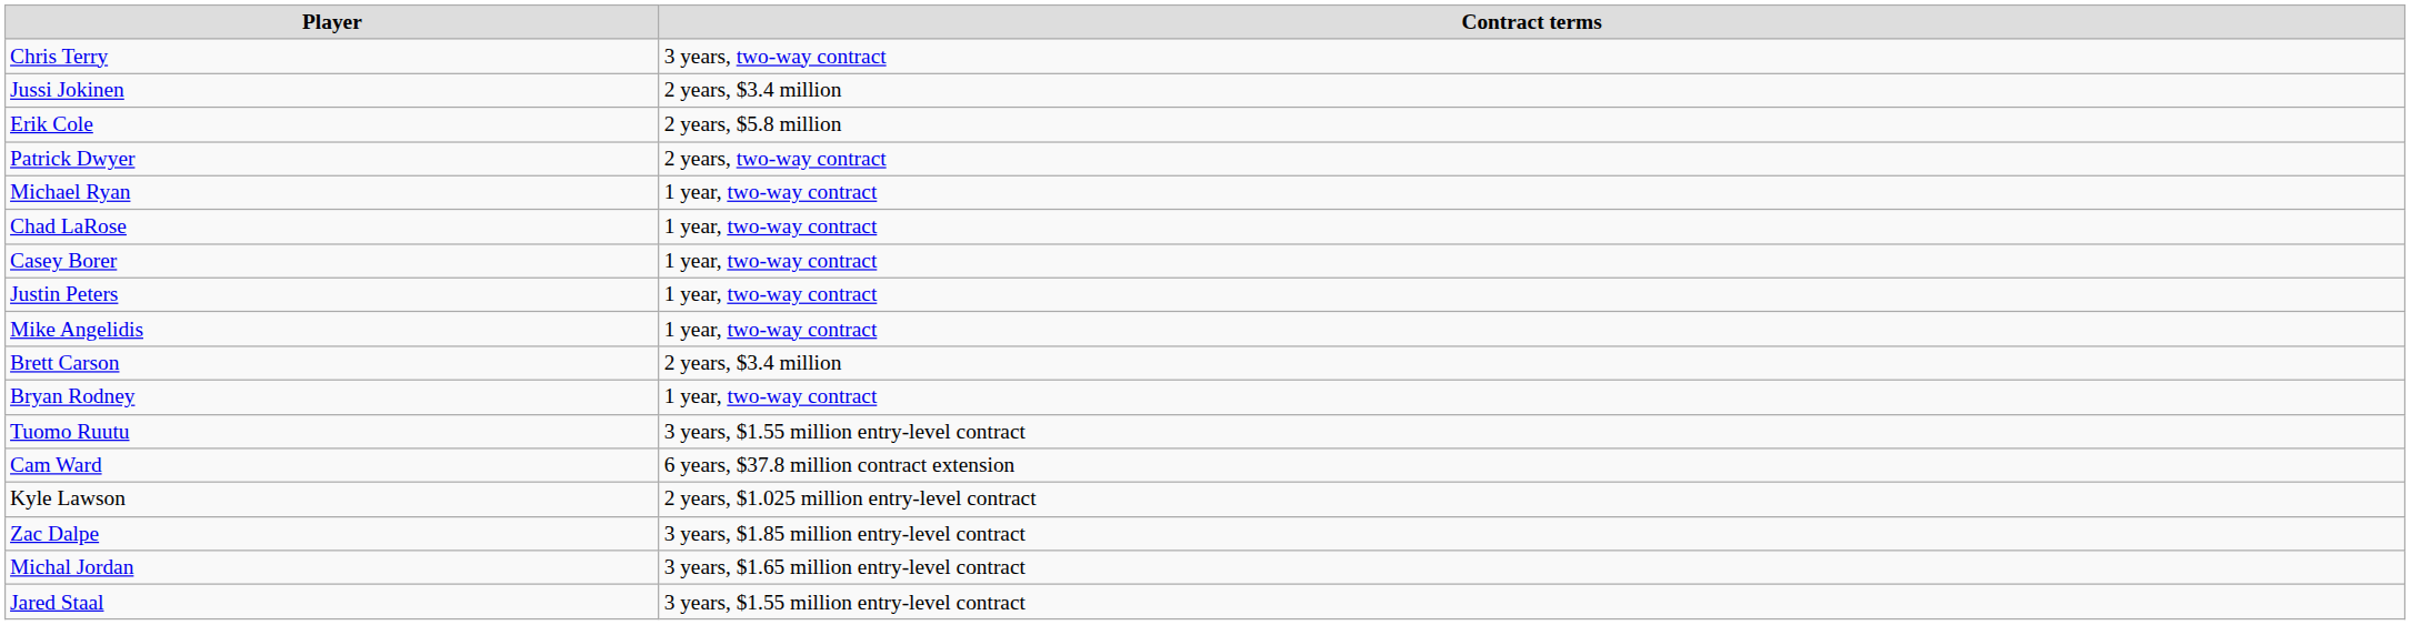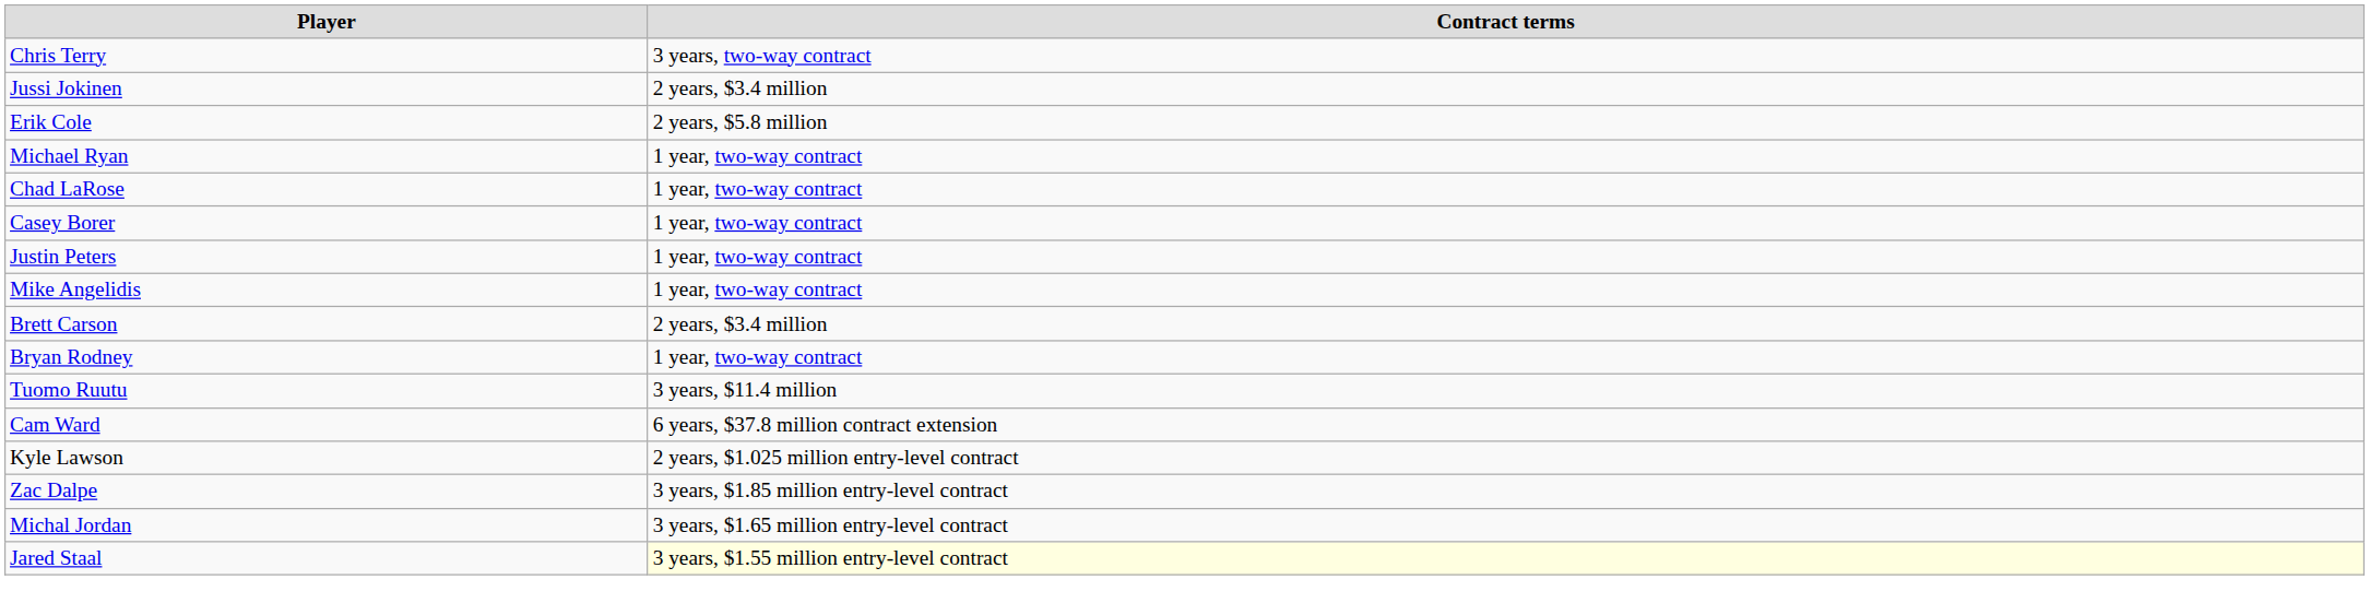- row: Patrick Dwyer | 2 years, two-way contract
Tuomo Ruutu | Contract terms: 3 years, $1.55 million entry-level contract -> 3 years, $11.4 million
Jared Staal | Contract terms: no background -> lightyellow background
